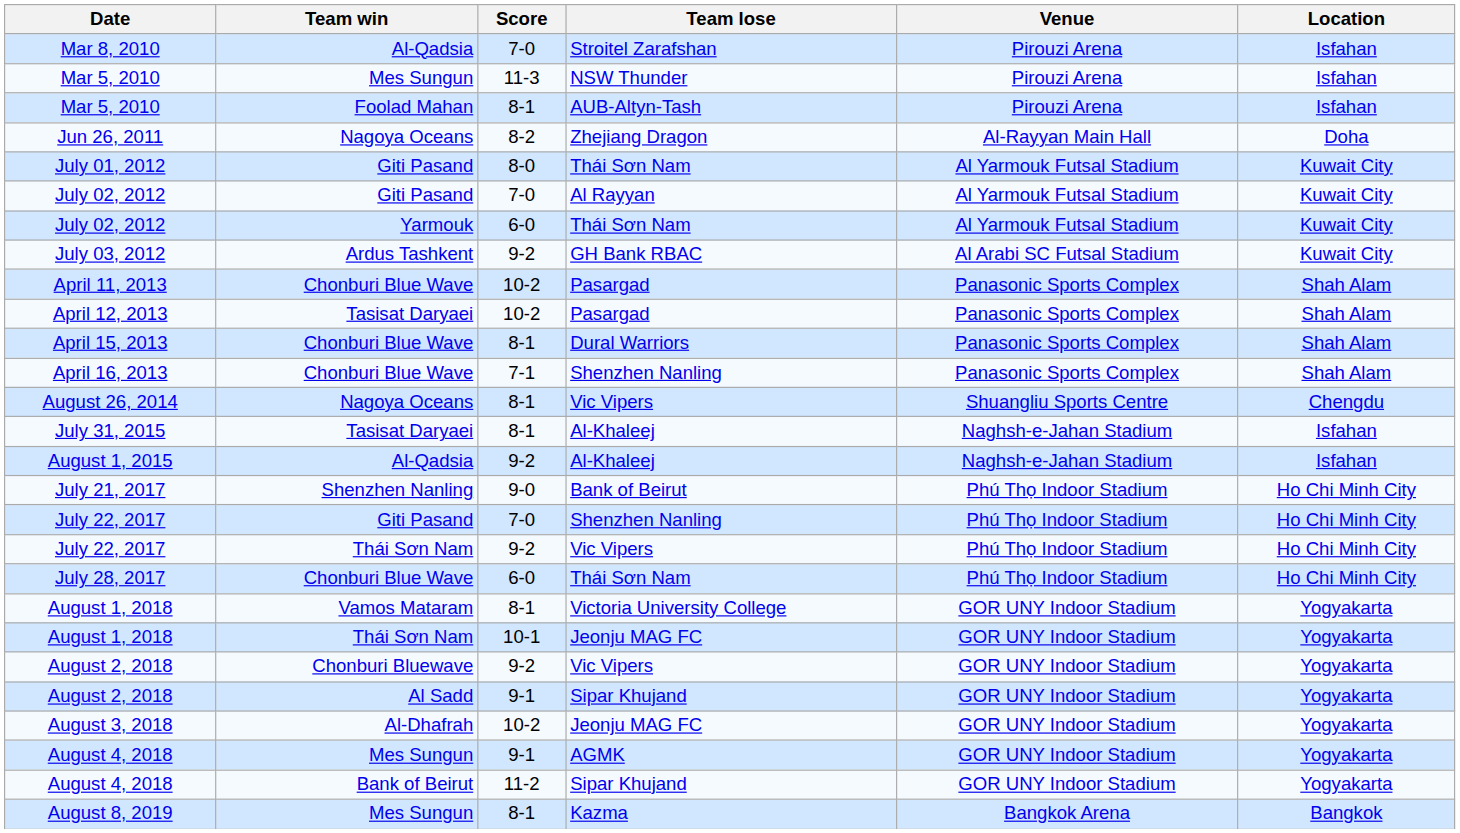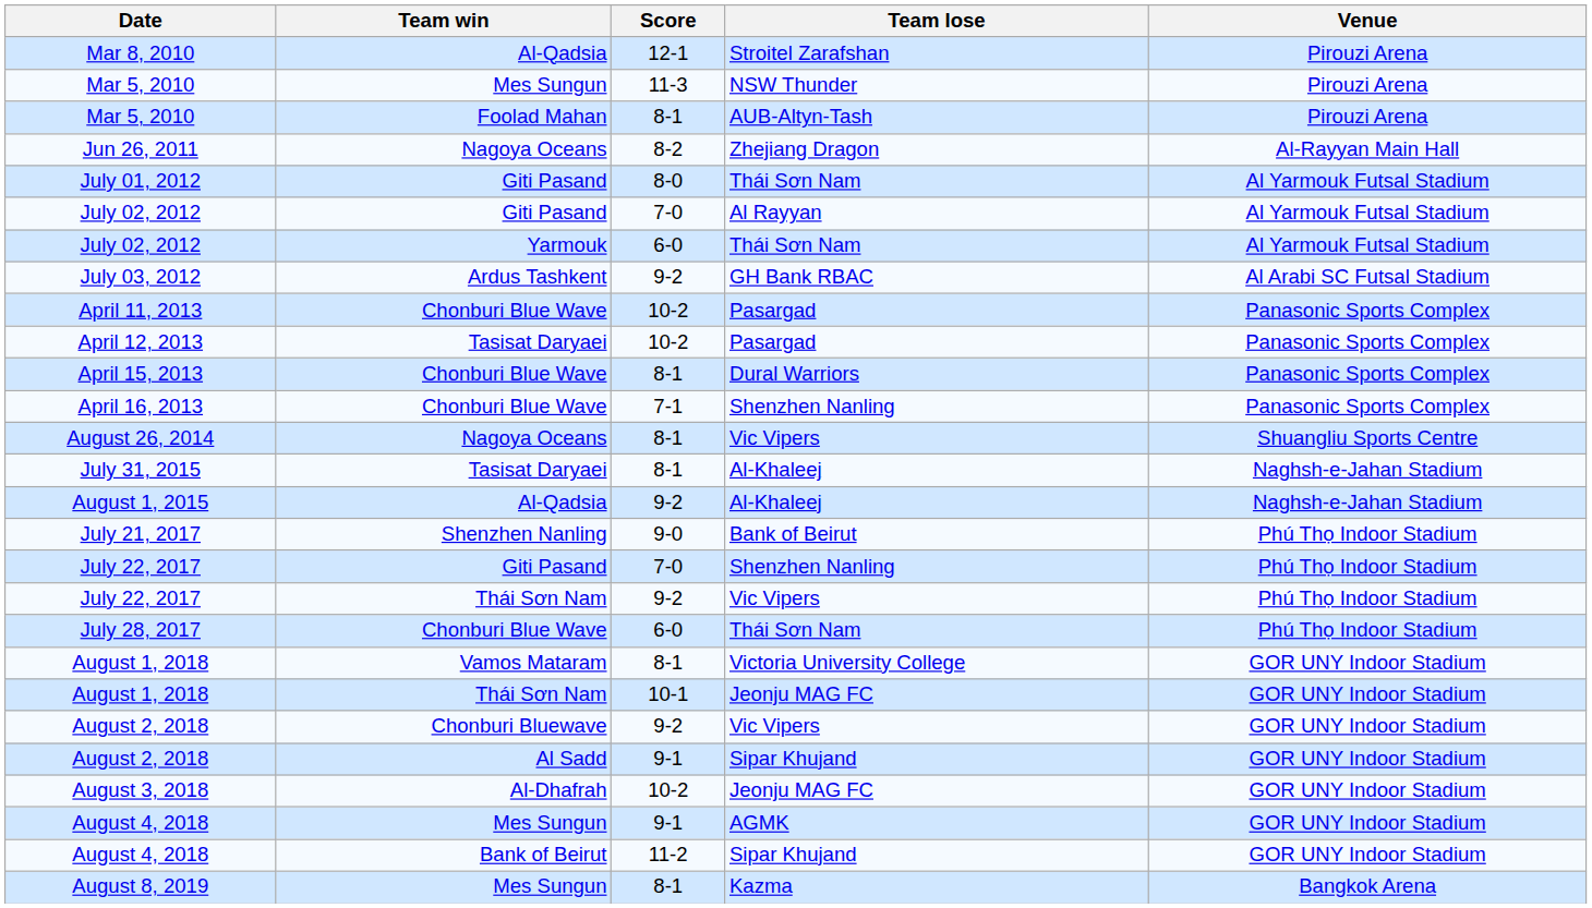- column: Location | Isfahan | Isfahan | Isfahan | Doha | Kuwait City | Kuwait City | Kuwait City | Kuwait City | Shah Alam | Shah Alam | Shah Alam | Shah Alam | Chengdu | Isfahan | Isfahan | Ho Chi Minh City | Ho Chi Minh City | Ho Chi Minh City | Ho Chi Minh City | Yogyakarta | Yogyakarta | Yogyakarta | Yogyakarta | Yogyakarta | Yogyakarta | Yogyakarta | Bangkok
Mar 8, 2010 | Score: 7-0 -> 12-1
